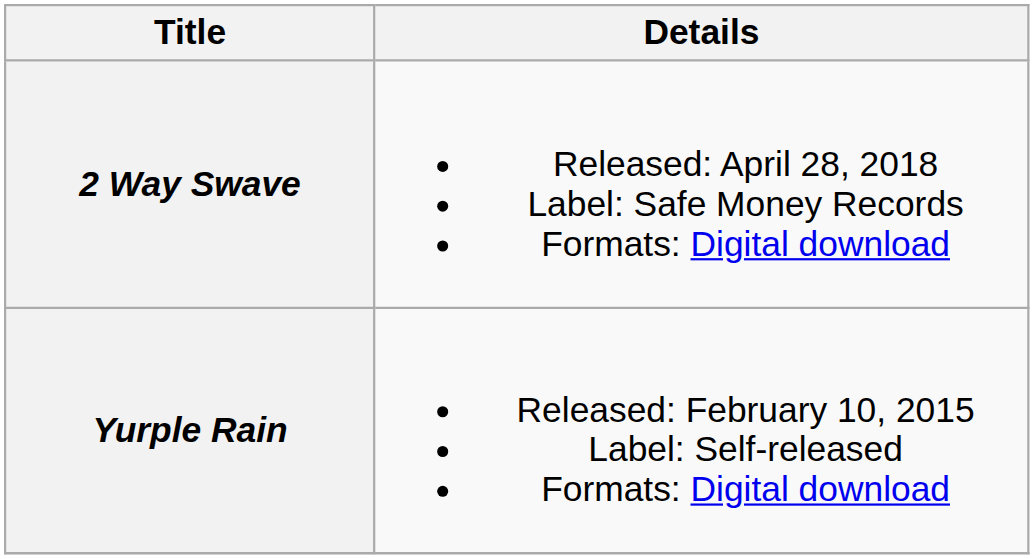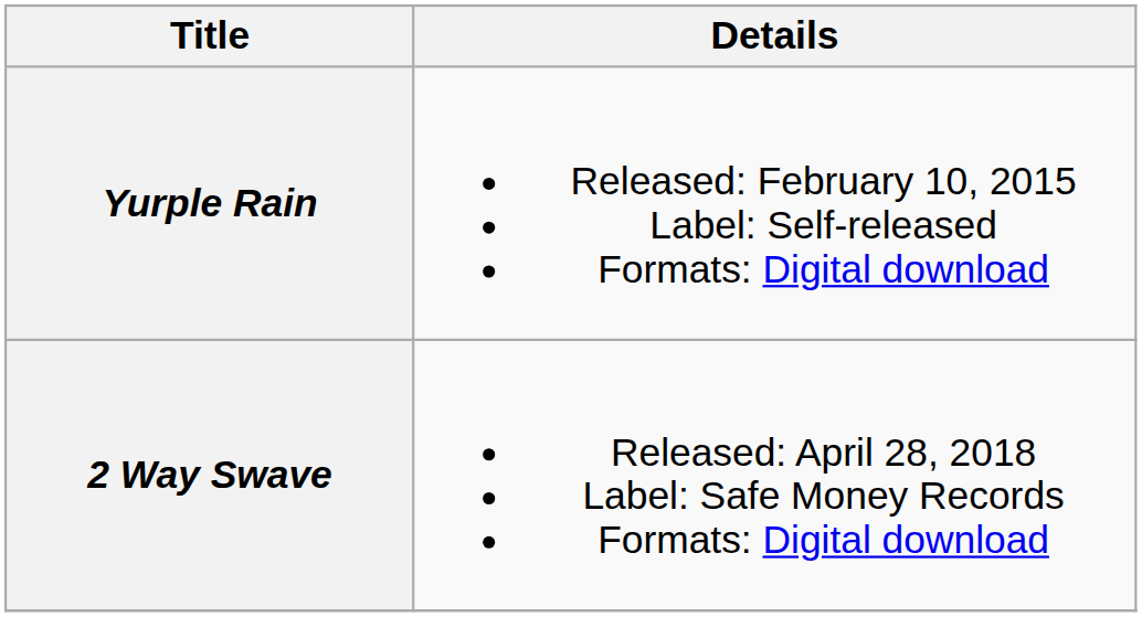rows swapped: Yurple Rain <-> 2 Way Swave
